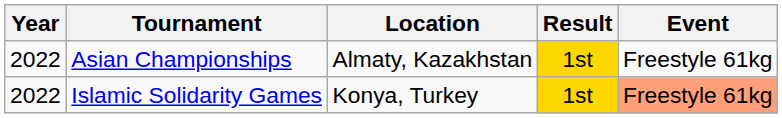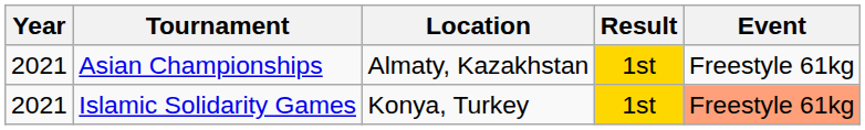Asian Championships | Year: 2022 -> 2021
Islamic Solidarity Games | Year: 2022 -> 2021
